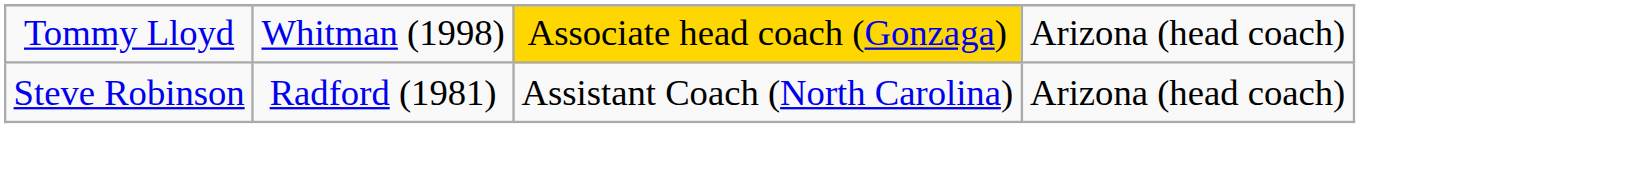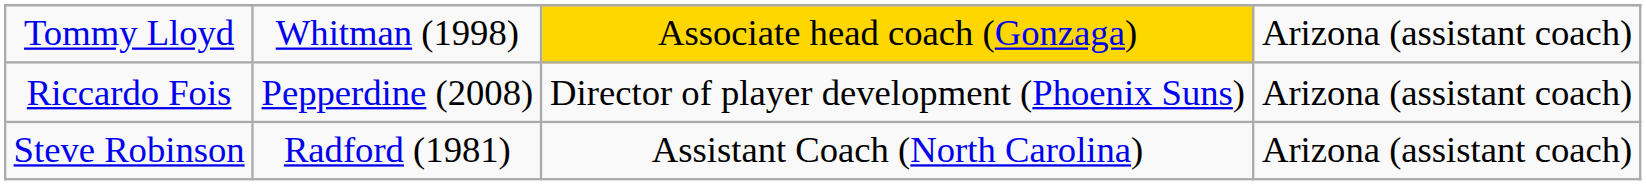Tommy Lloyd | column 4: Arizona (head coach) -> Arizona (assistant coach)
+ row: Riccardo Fois | Pepperdine (2008) | Director of player development (Phoenix Suns) | Arizona (assistant coach)
Steve Robinson | column 4: Arizona (head coach) -> Arizona (assistant coach)
